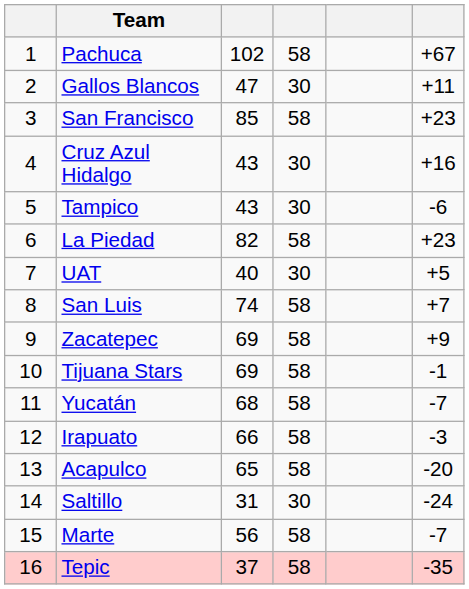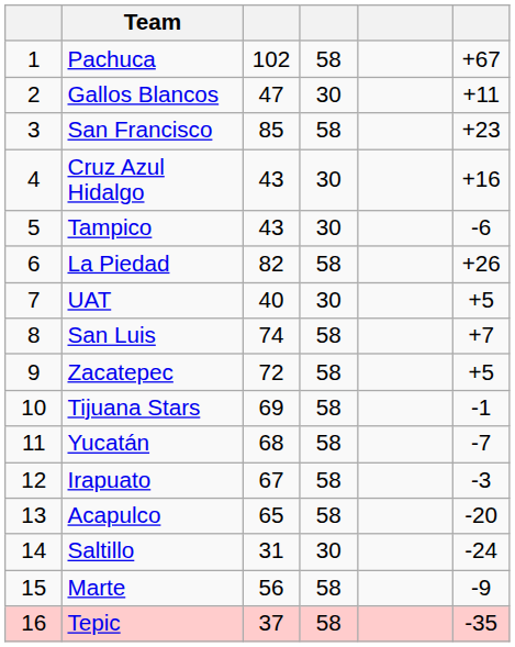La Piedad | column 6: +23 -> +26
Zacatepec | column 3: 69 -> 72
Zacatepec | column 6: +9 -> +5
Irapuato | column 3: 66 -> 67
Marte | column 6: -7 -> -9
